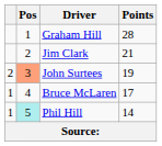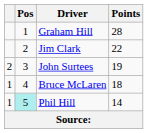Jim Clark | Points: 21 -> 22
John Surtees | Pos: lightsalmon background -> no background
Bruce McLaren | Points: 17 -> 18
